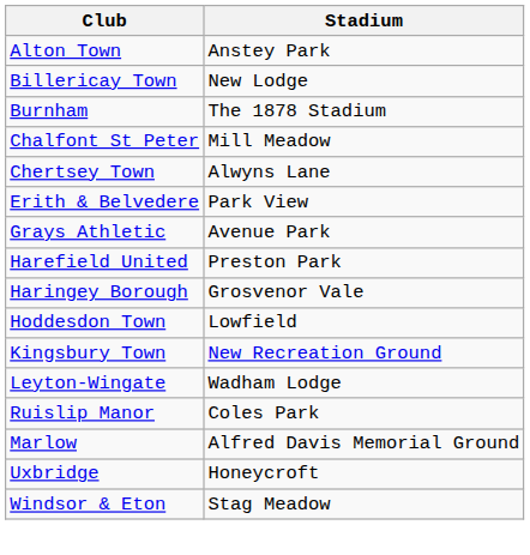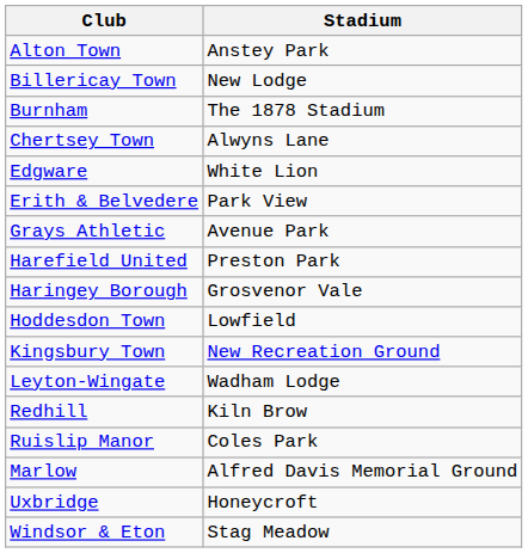- row: Chalfont St Peter | Mill Meadow
+ row: Edgware | White Lion
+ row: Redhill | Kiln Brow
